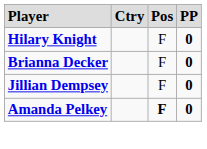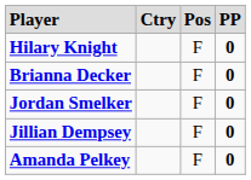+ row: Jordan Smelker | F | 0
Amanda Pelkey | column 3: bold -> normal
